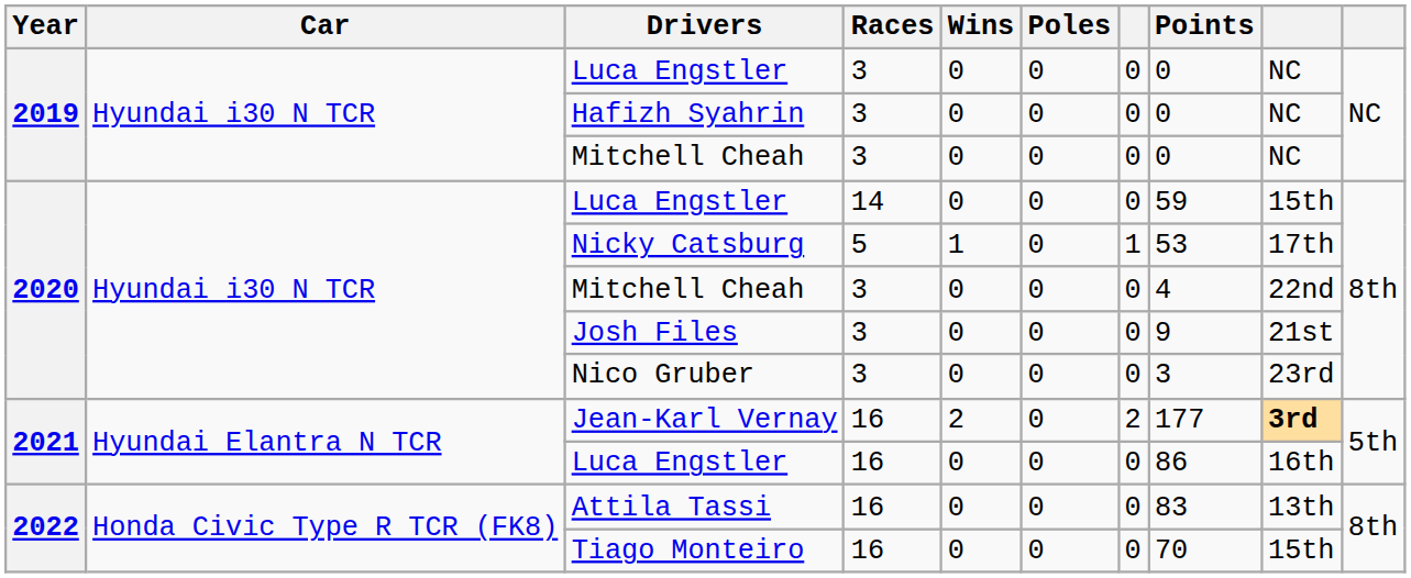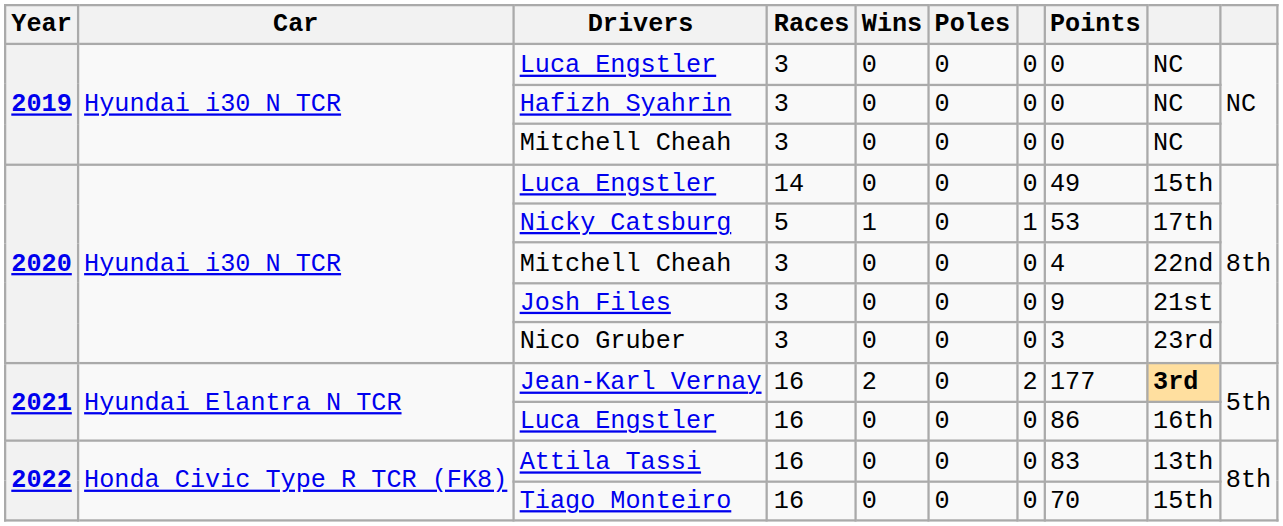2020 / Luca Engstler | Points: 59 -> 49
